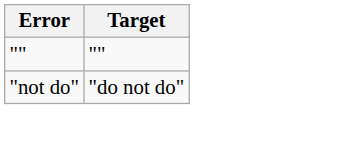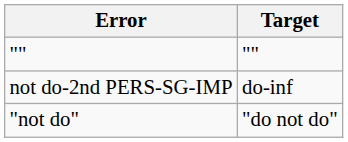+ row: not do-2nd PERS-SG-IMP | do-inf
